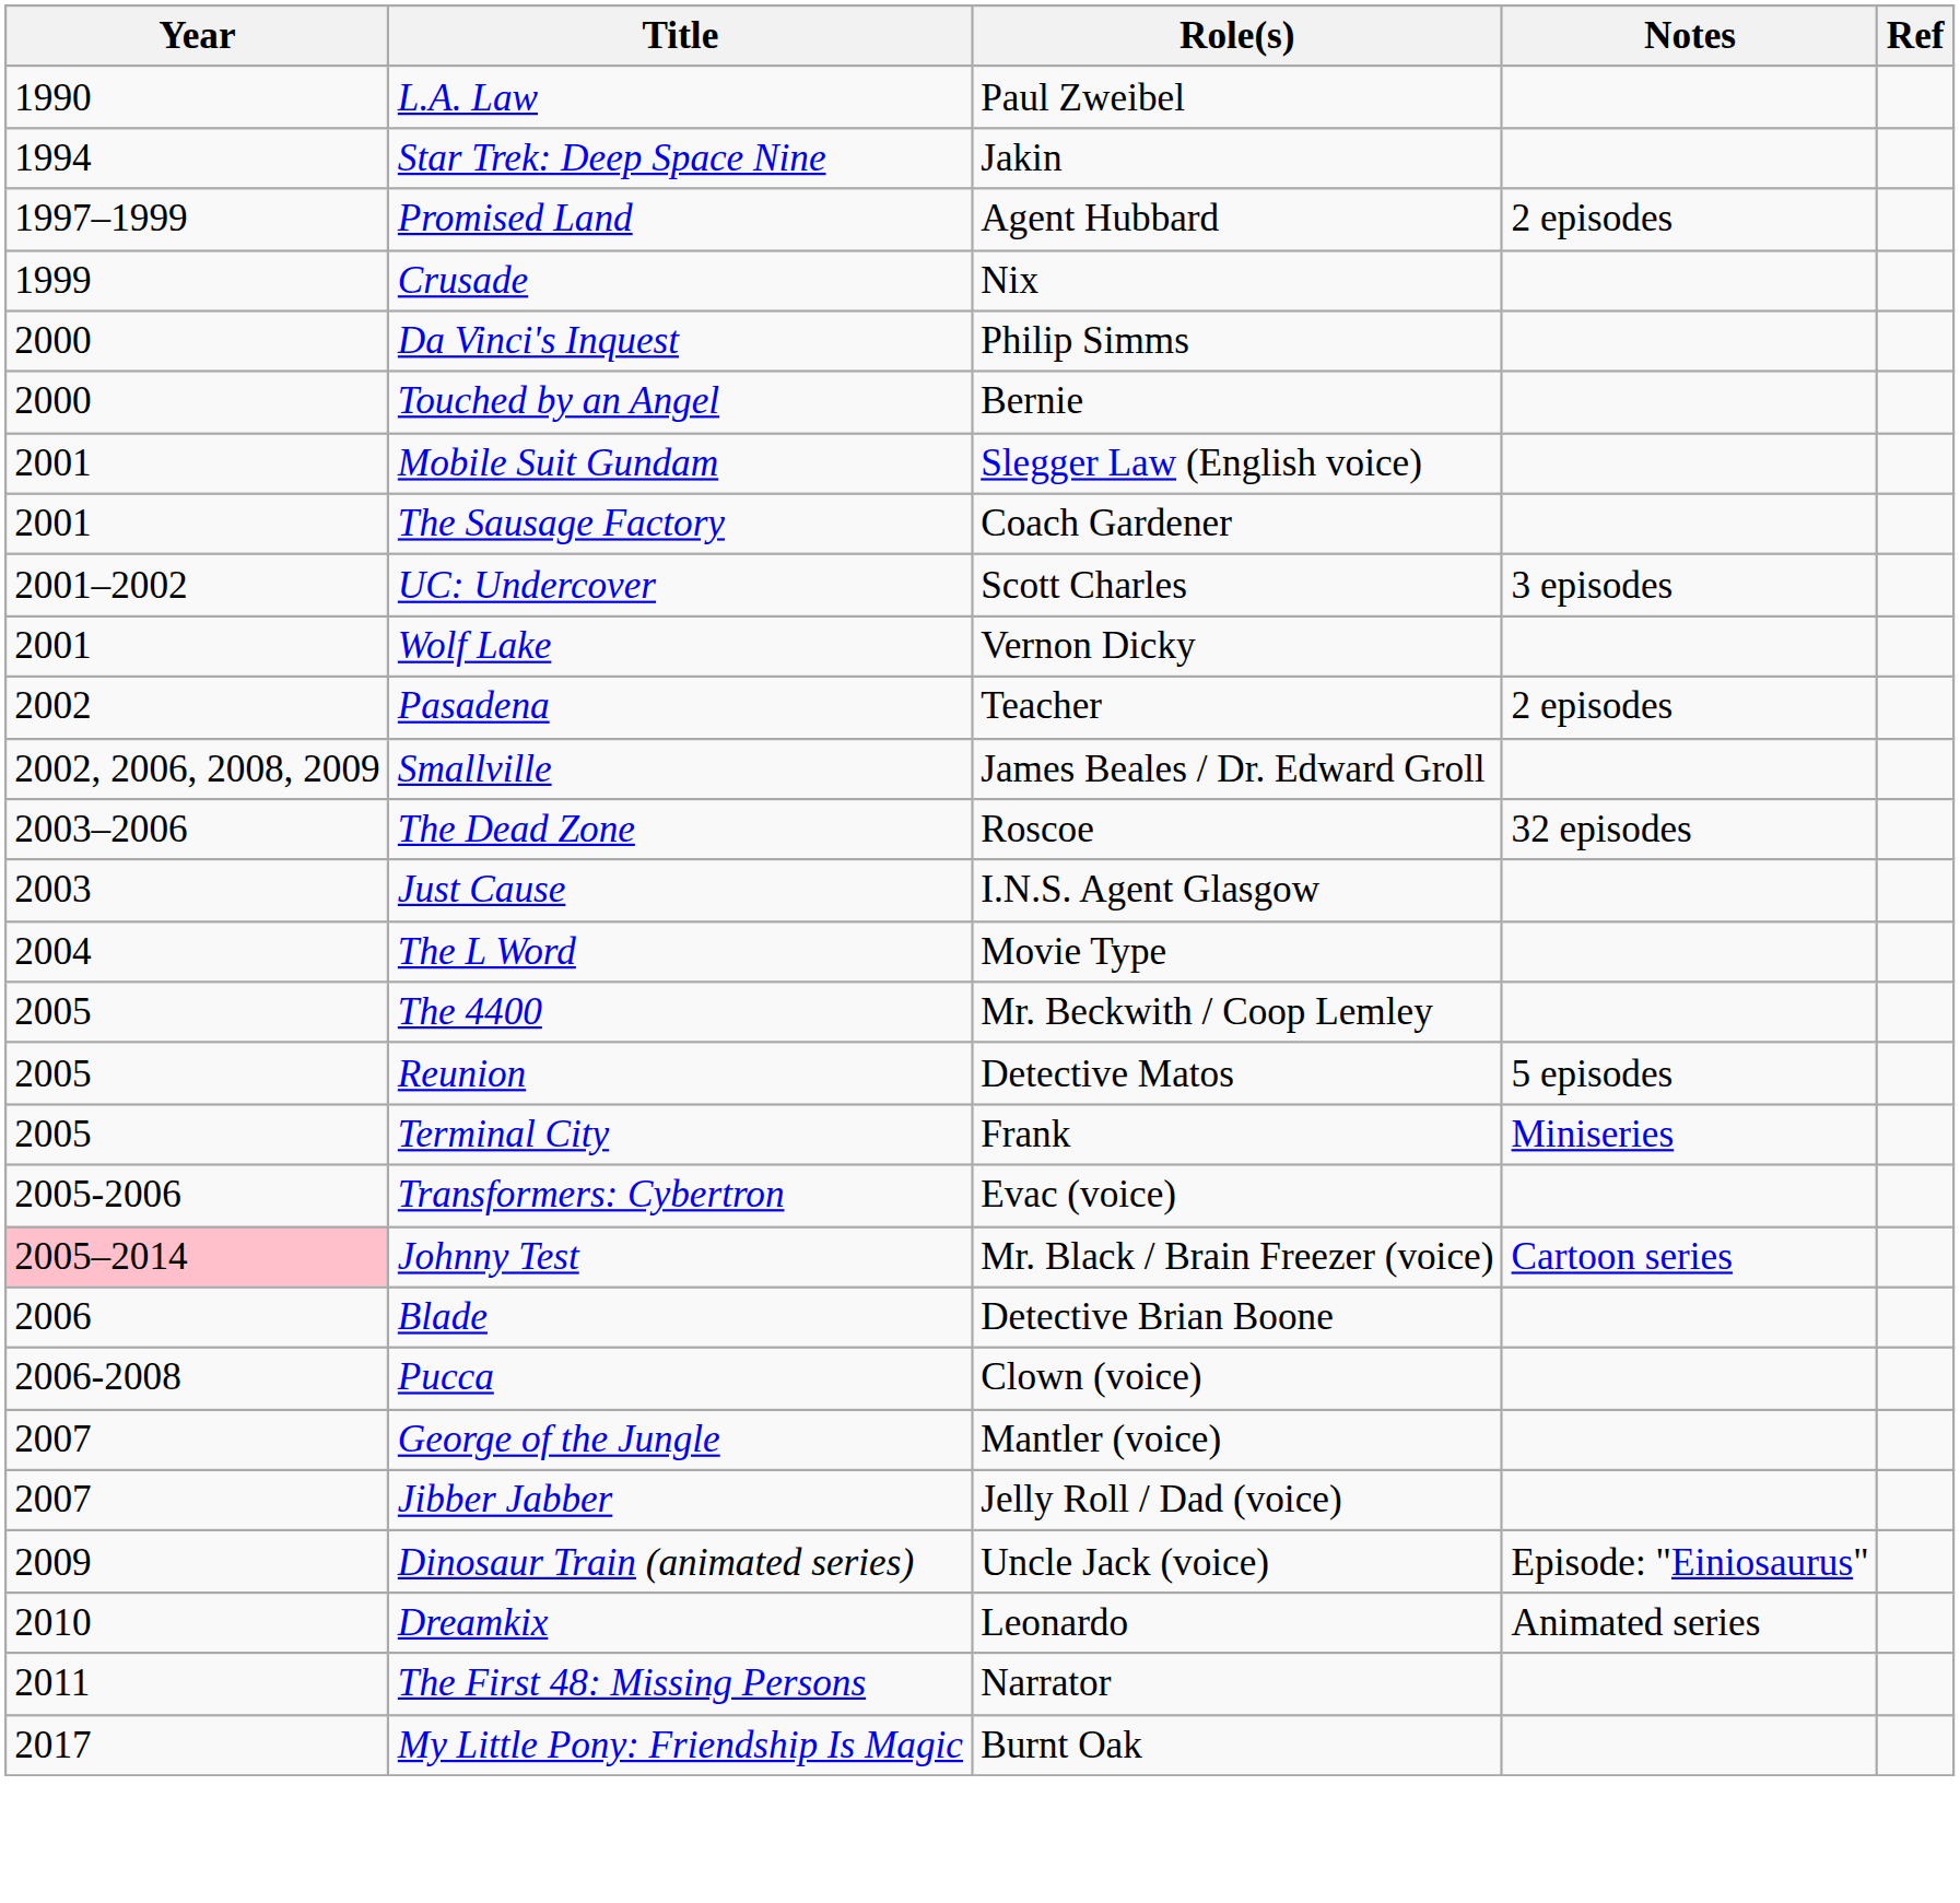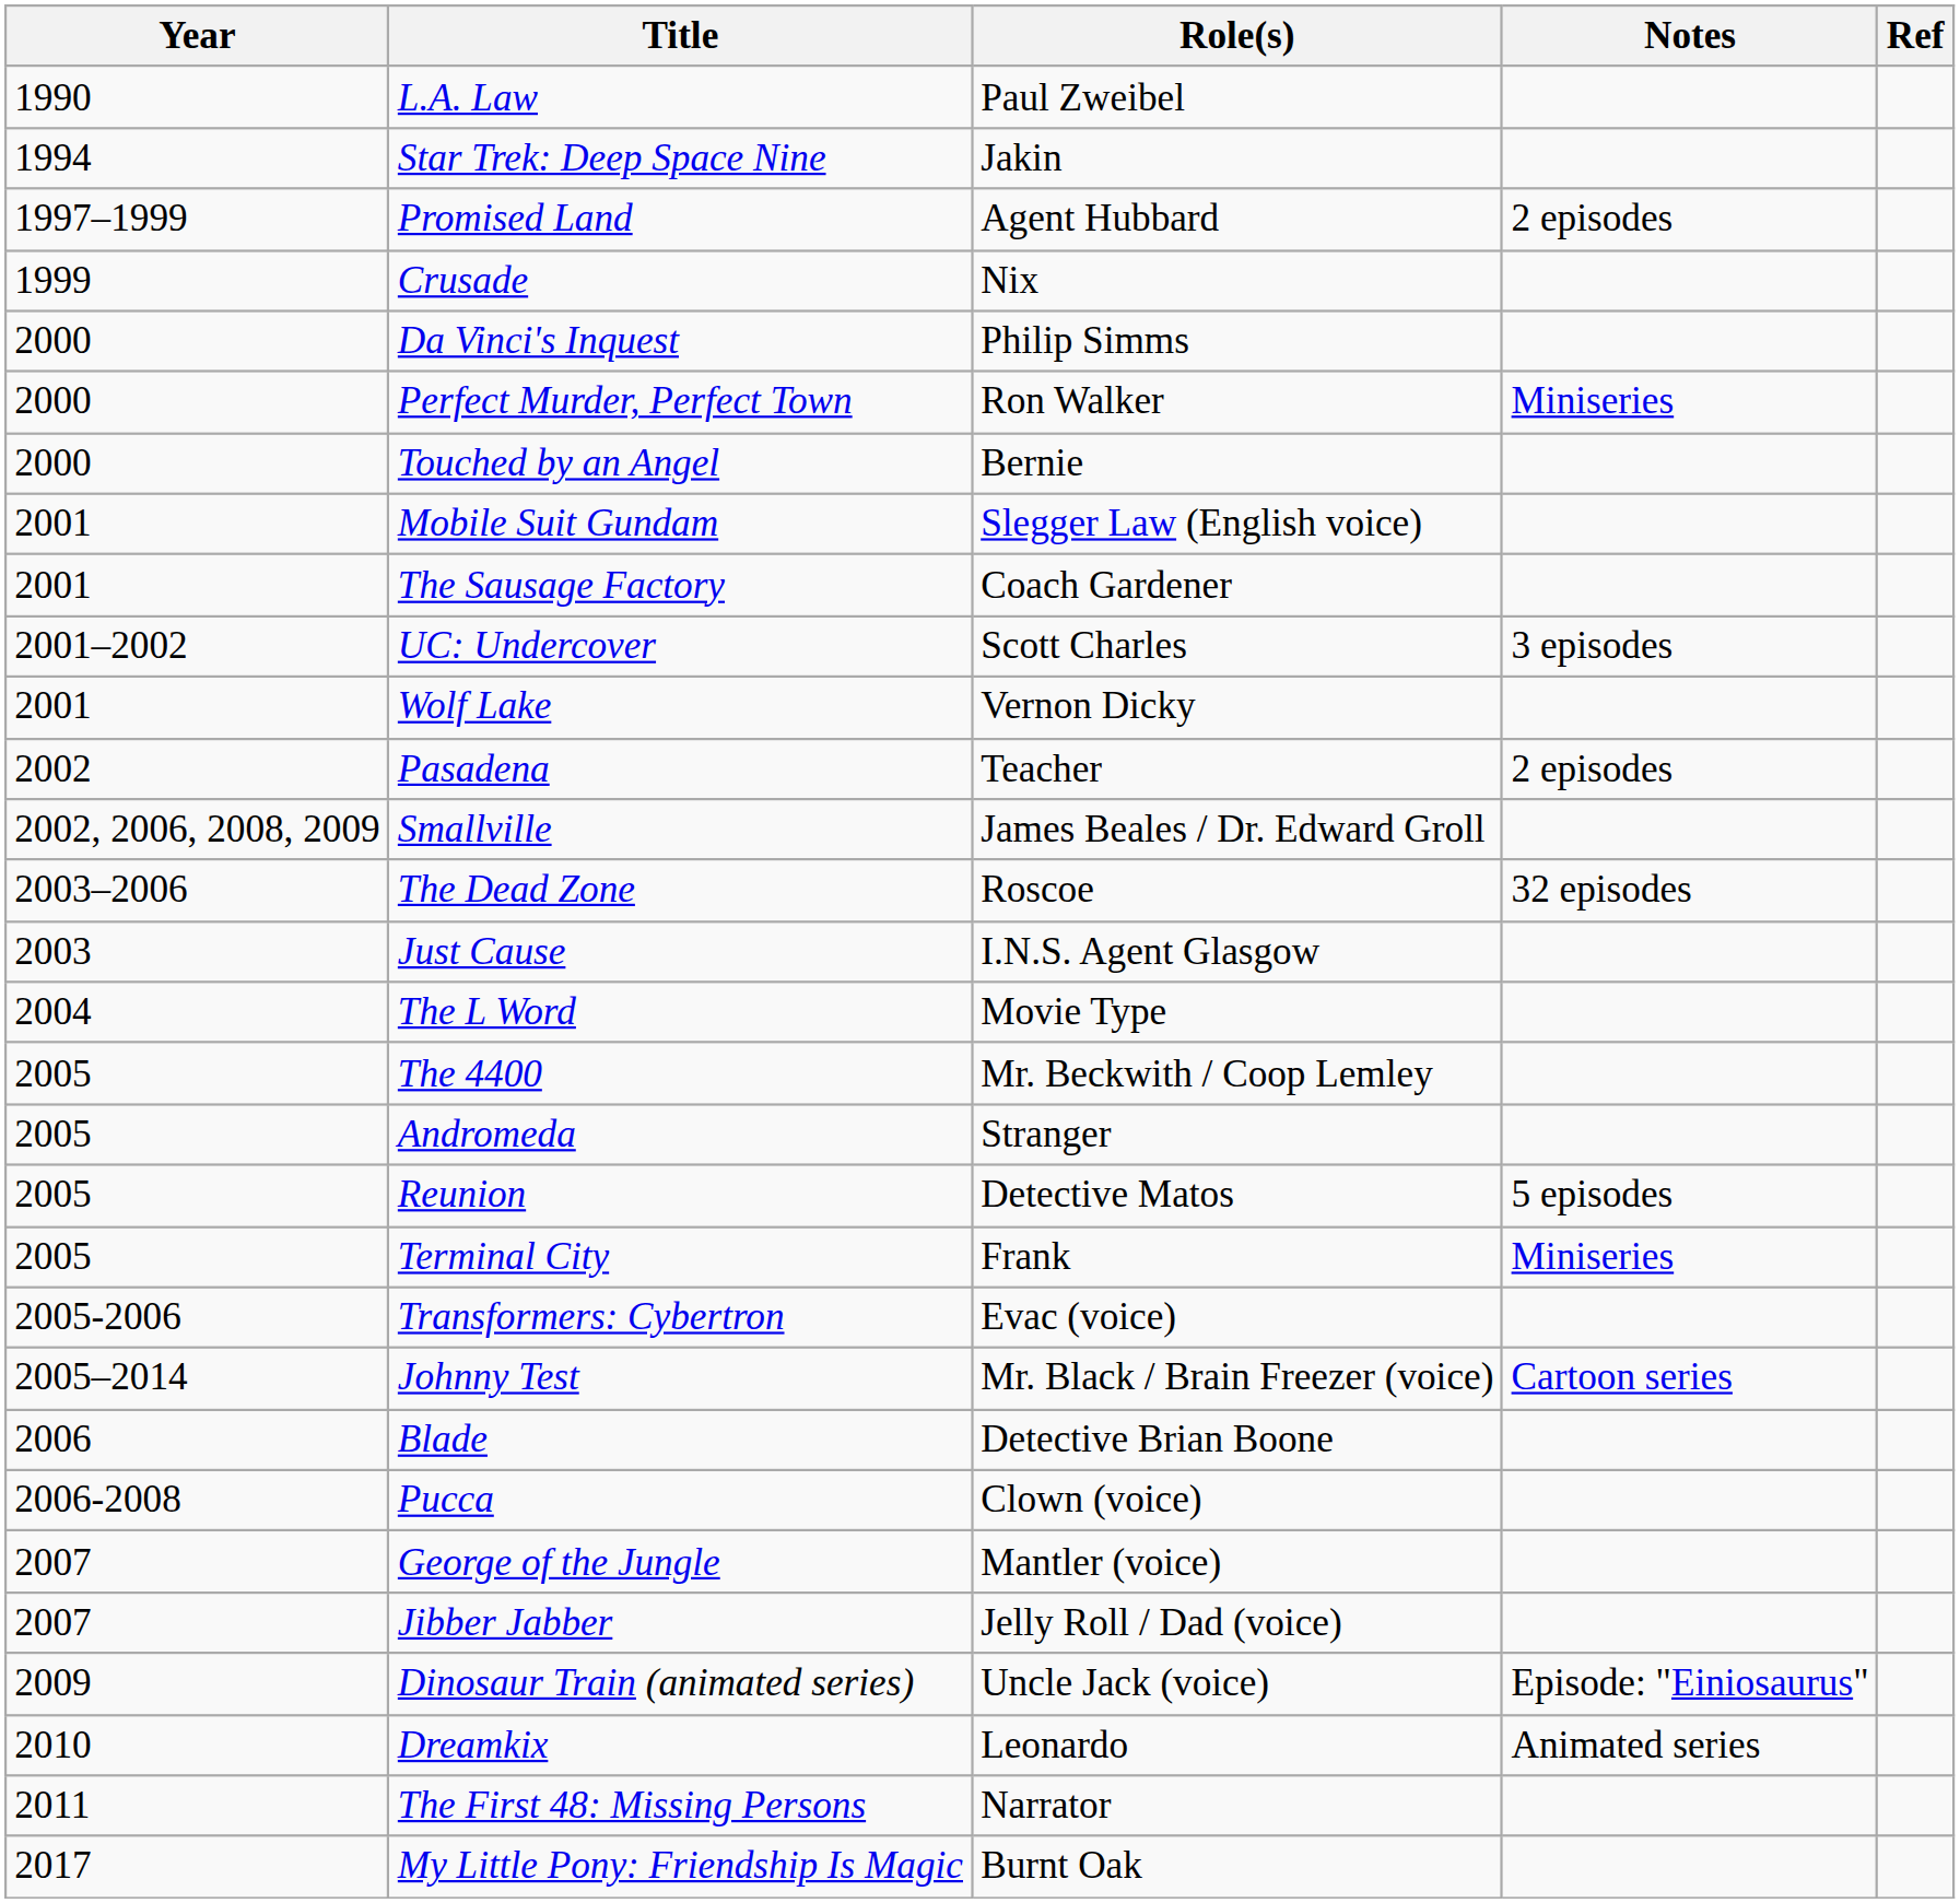+ row: 2000 | Perfect Murder, Perfect Town | Ron Walker | Miniseries
+ row: 2005 | Andromeda | Stranger
Johnny Test | Year: pink background -> no background
